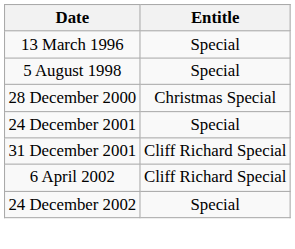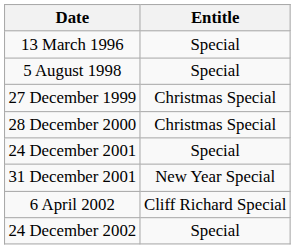+ row: 27 December 1999 | Christmas Special
31 December 2001 | Entitle: Cliff Richard Special -> New Year Special
